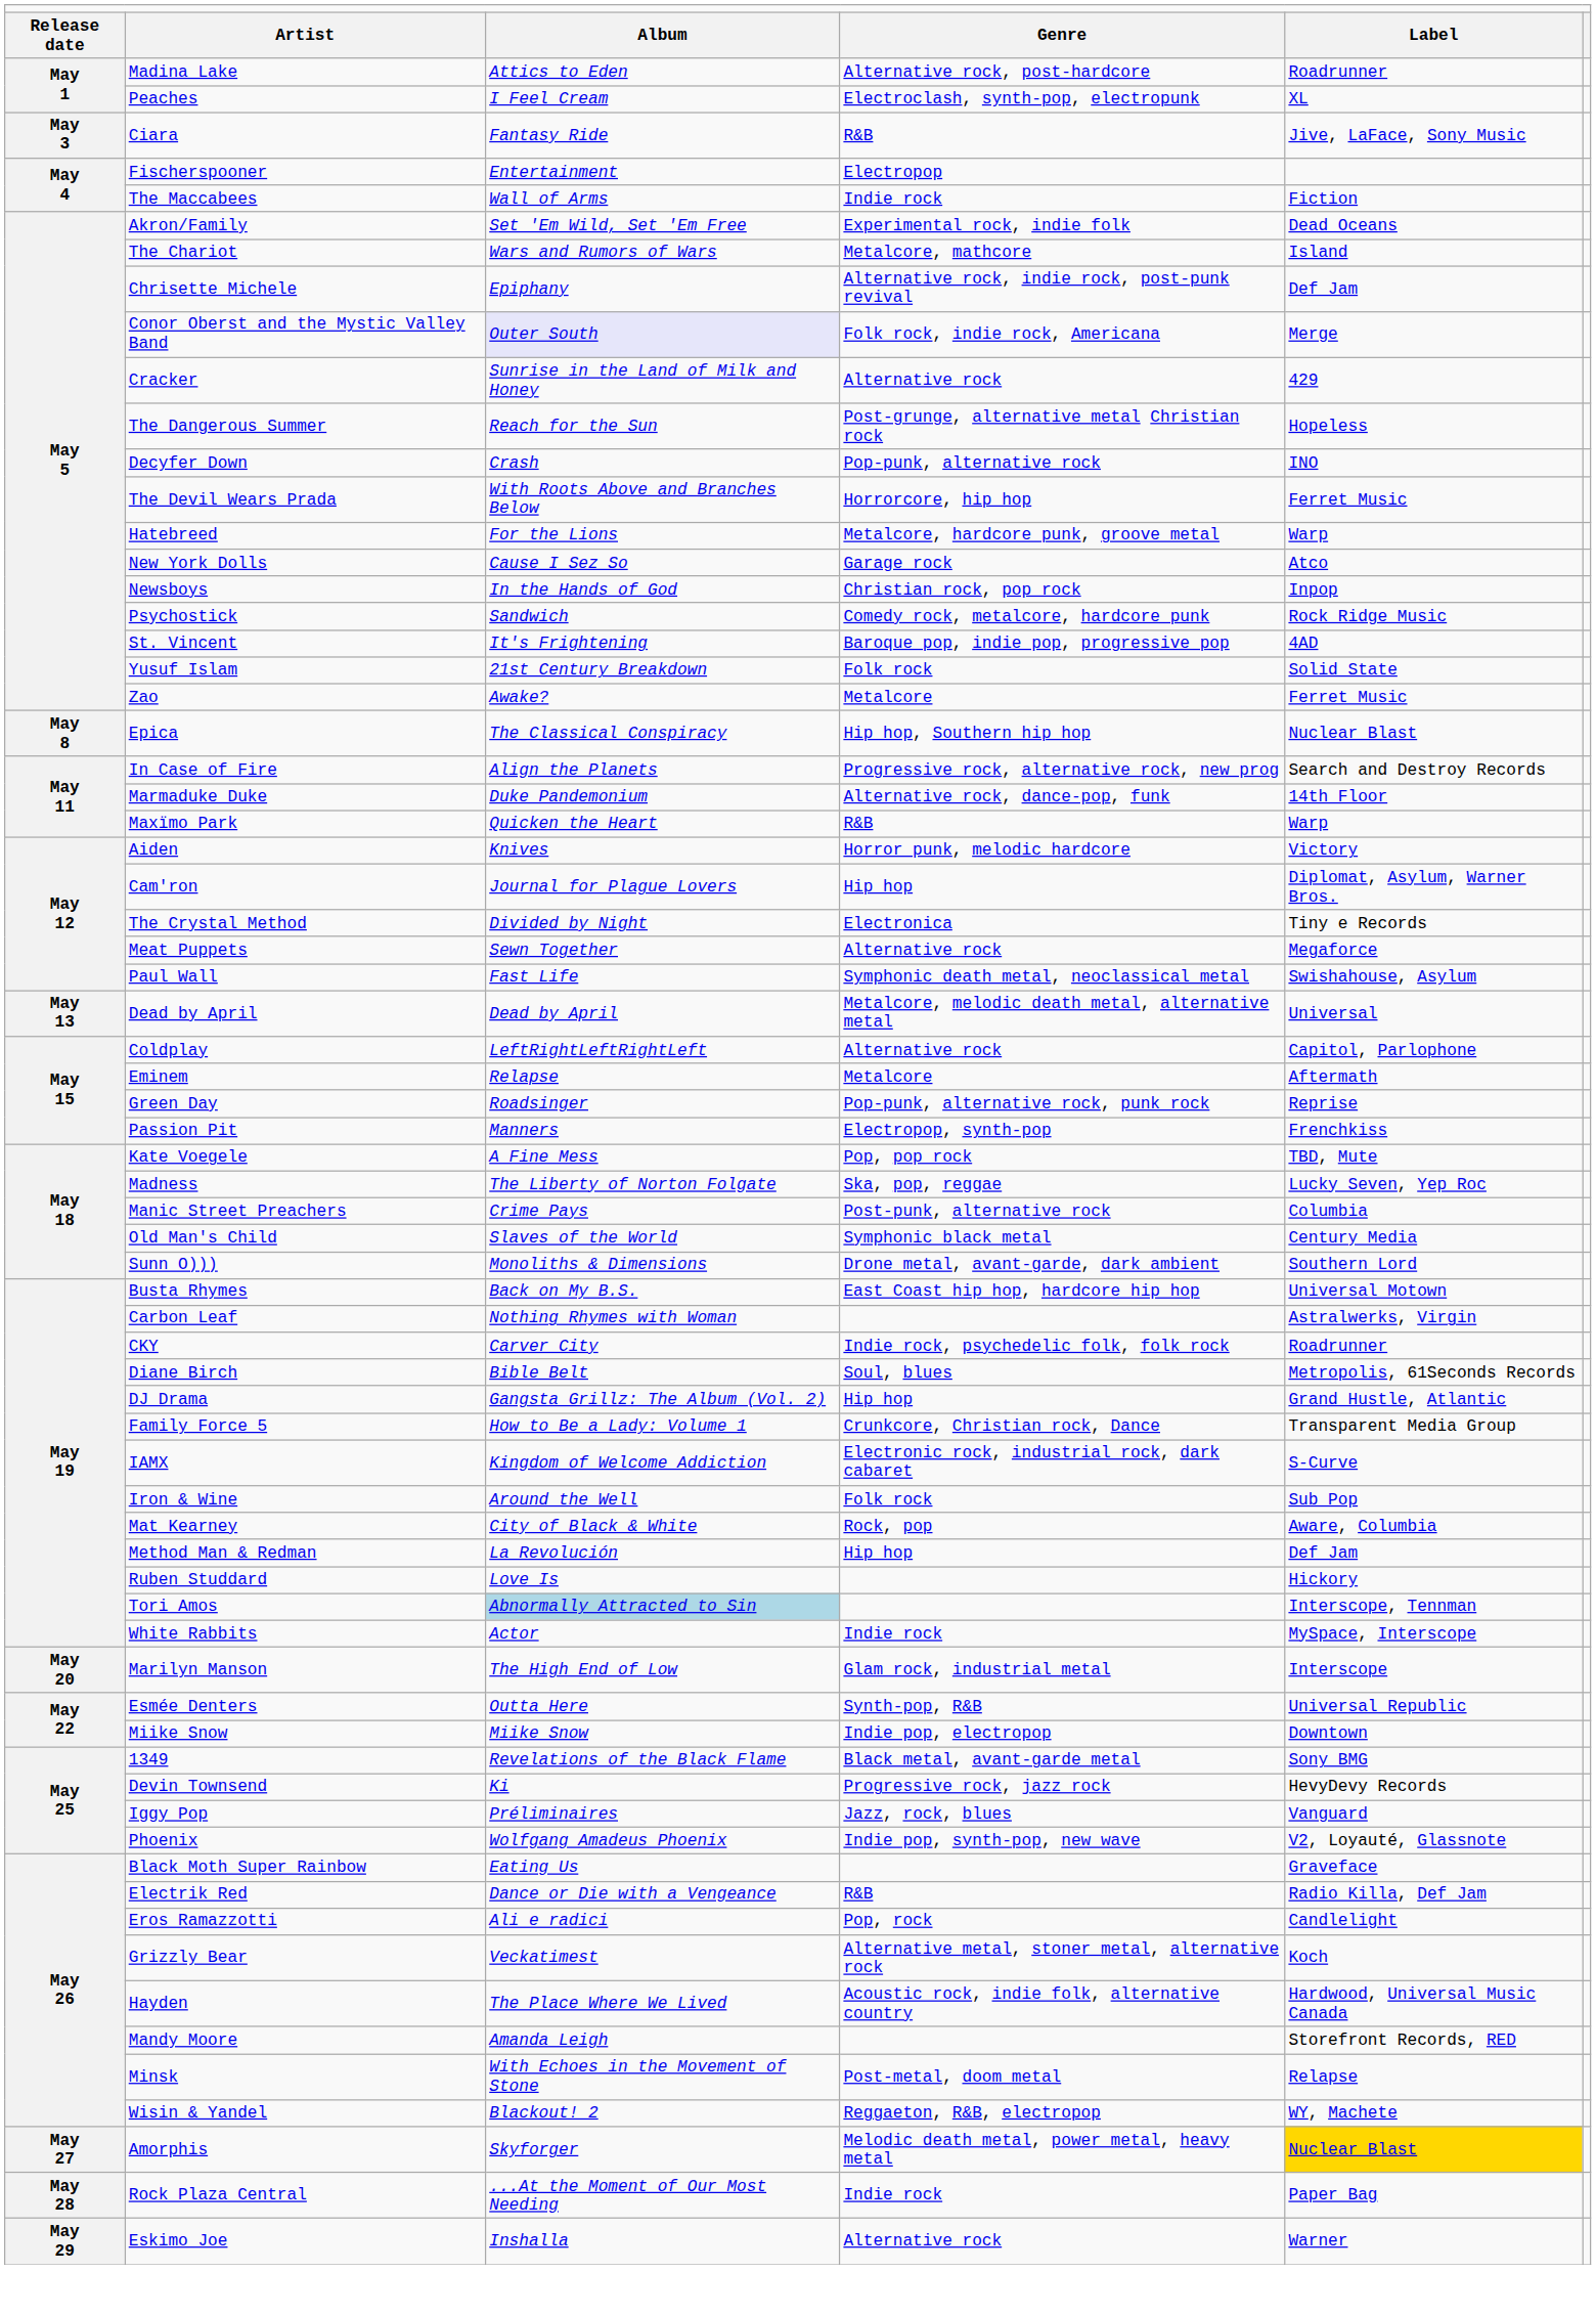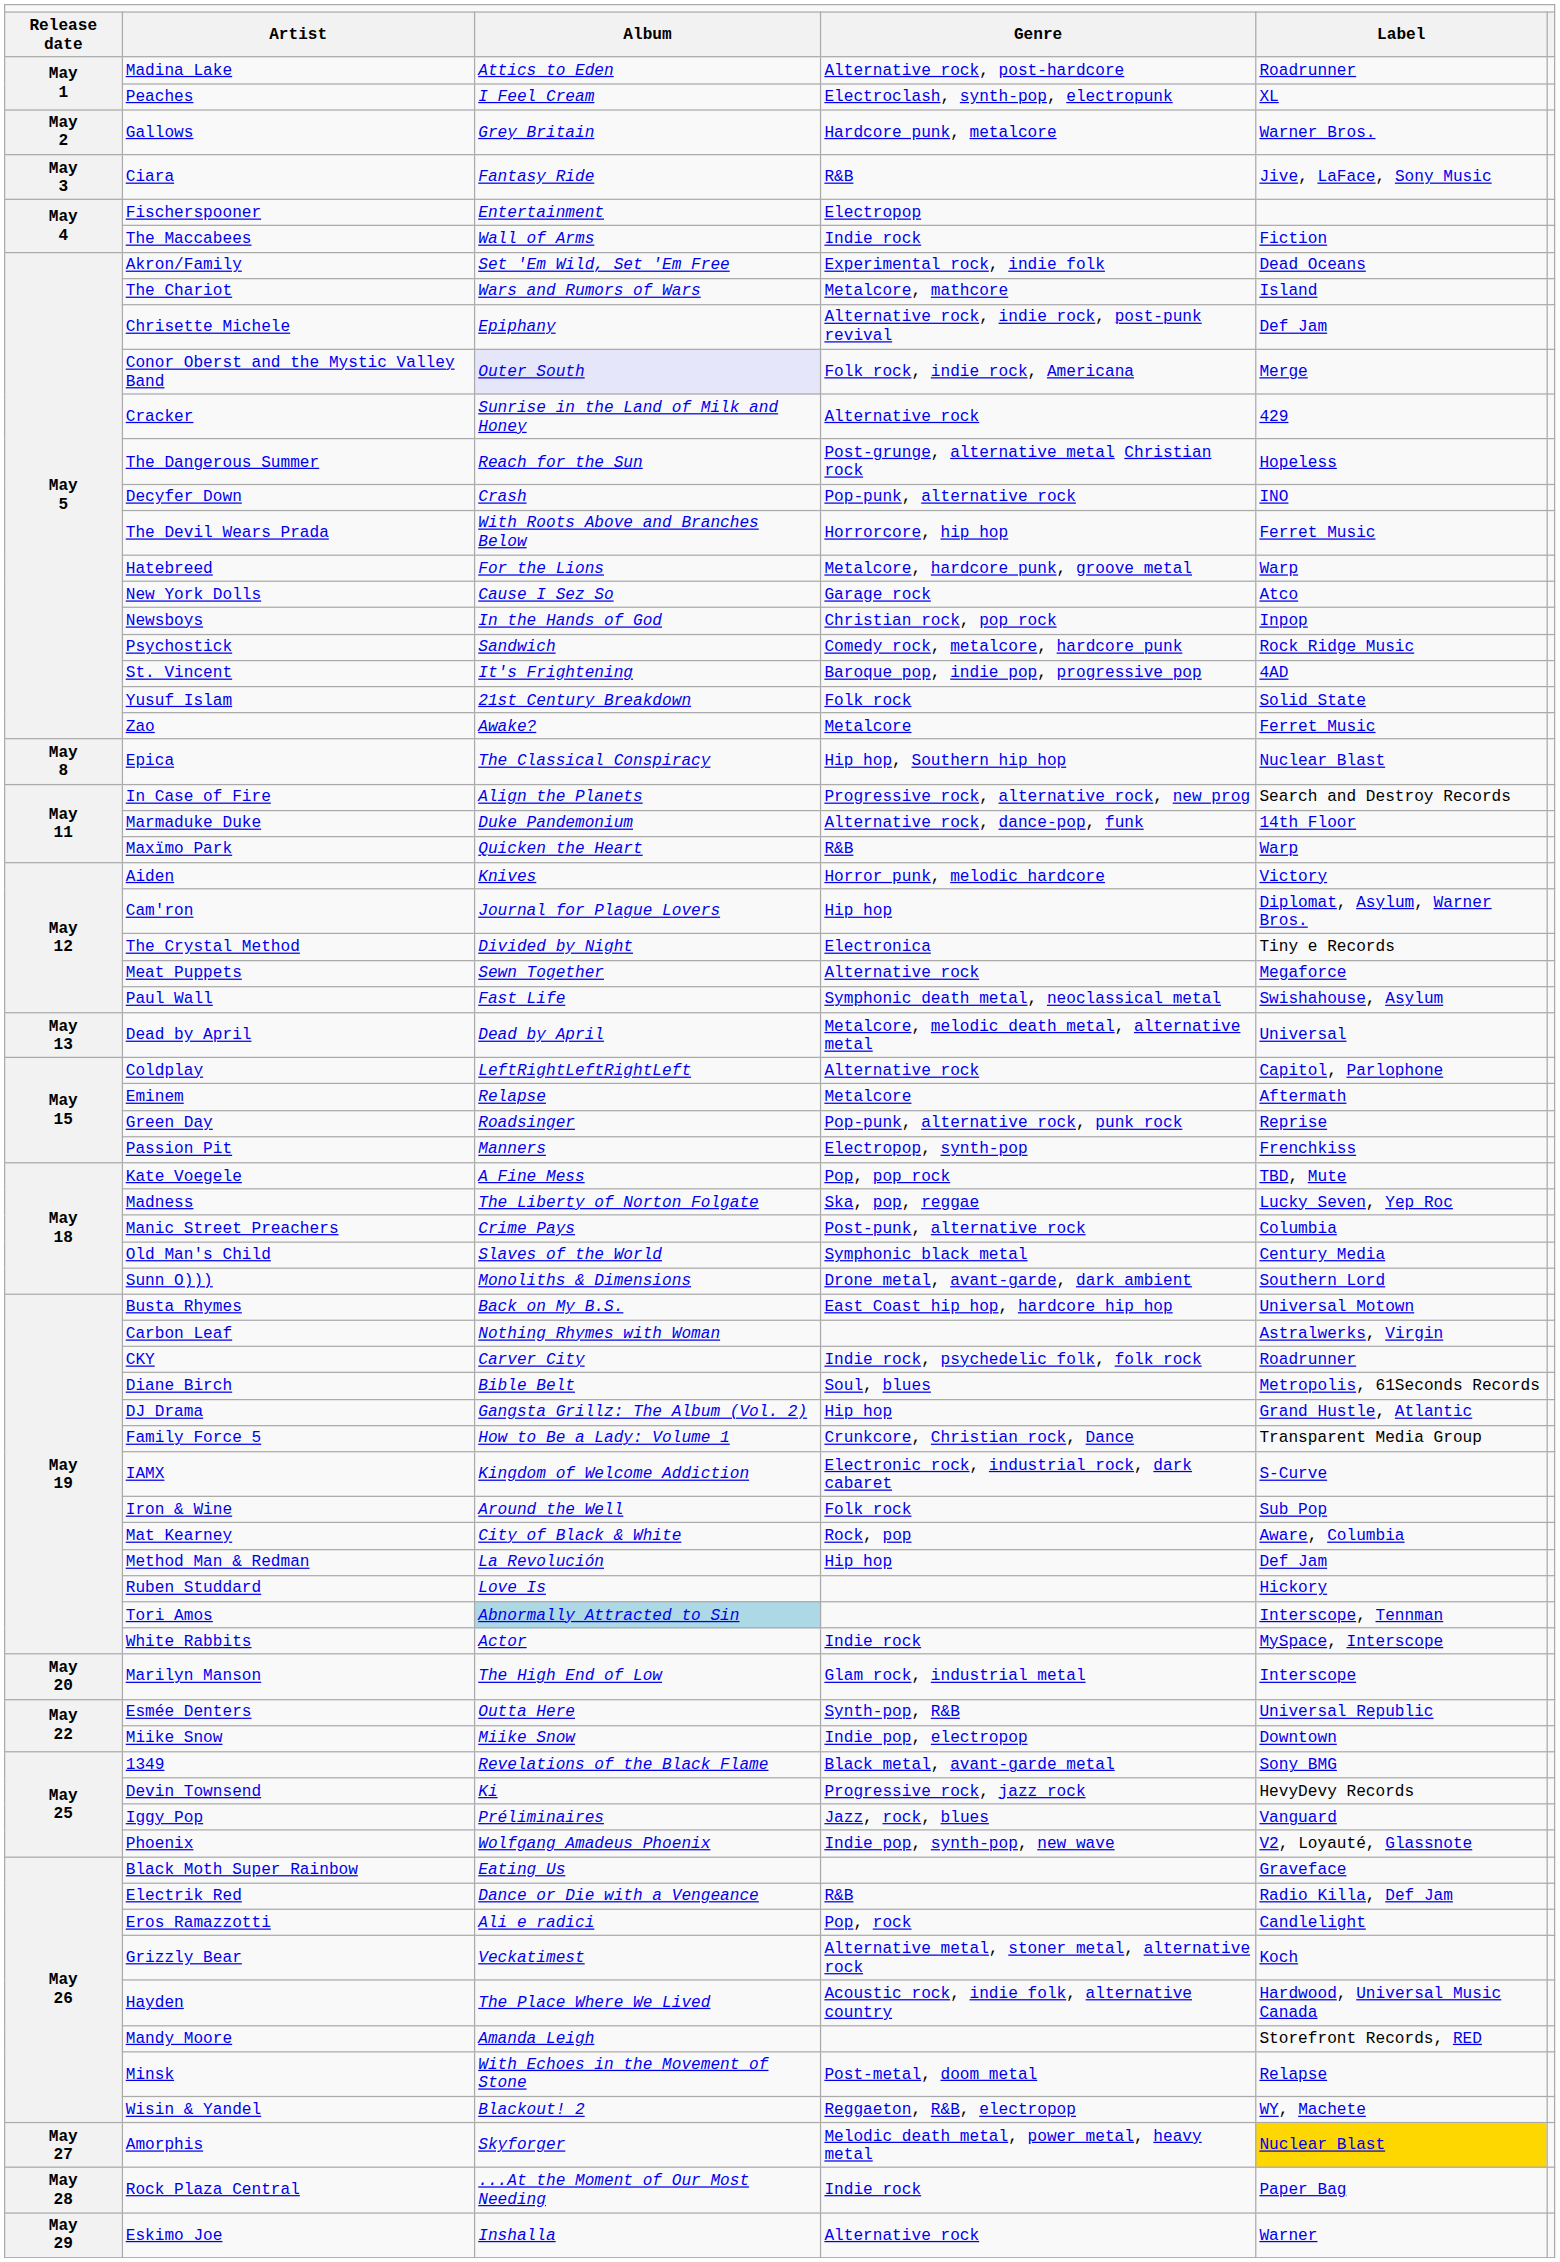+ row: May 2 | Gallows | Grey Britain | Hardcore punk, metalcore | Warner Bros.
